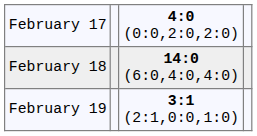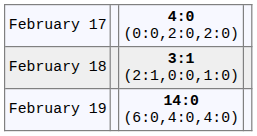February 18 | column 3: 14:0 (6:0,4:0,4:0) -> 3:1 (2:1,0:0,1:0)
February 19 | column 3: 3:1 (2:1,0:0,1:0) -> 14:0 (6:0,4:0,4:0)
